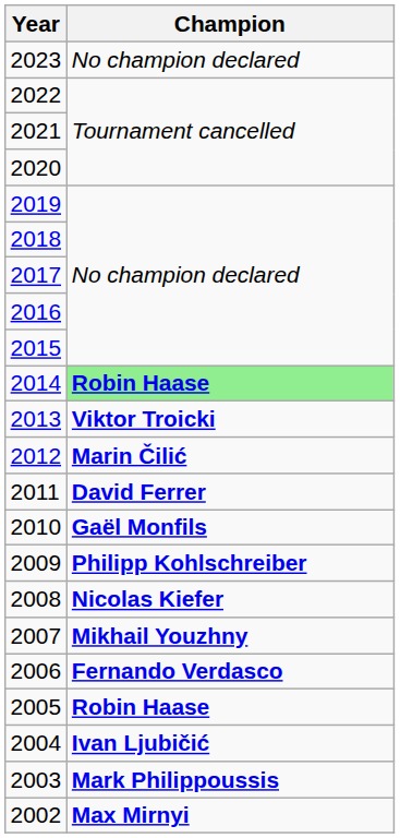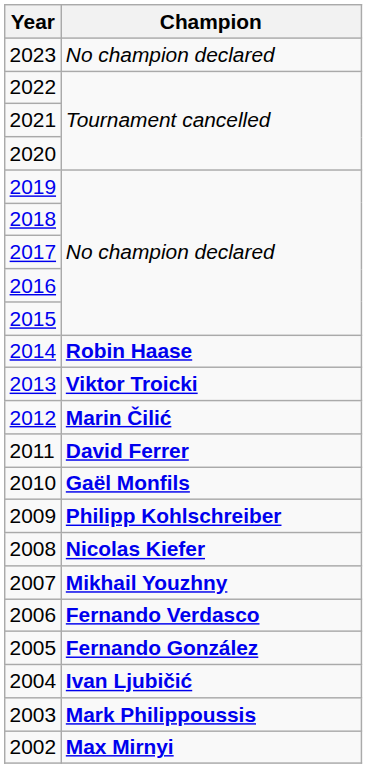2014 | Champion: lightgreen background -> no background
2005 | Champion: Robin Haase -> Fernando González
